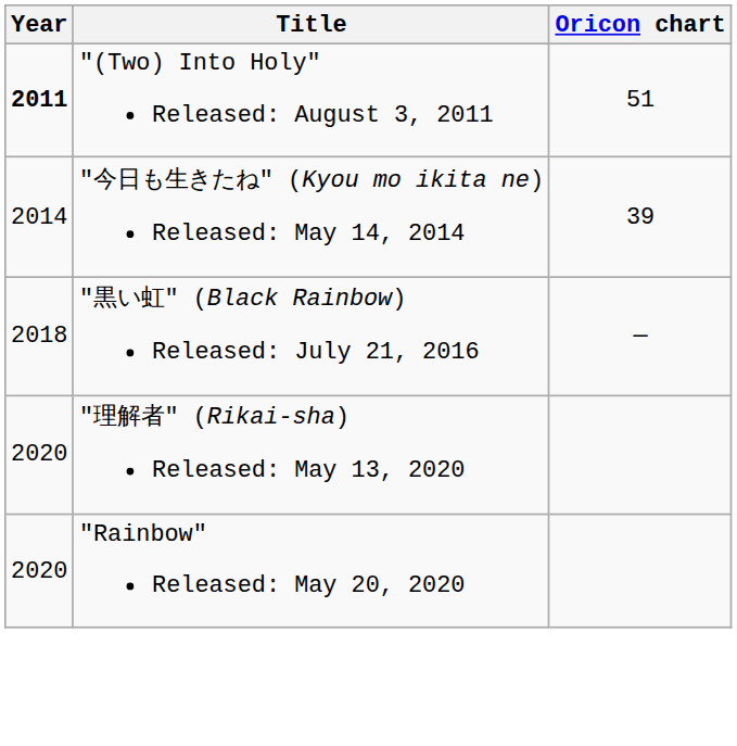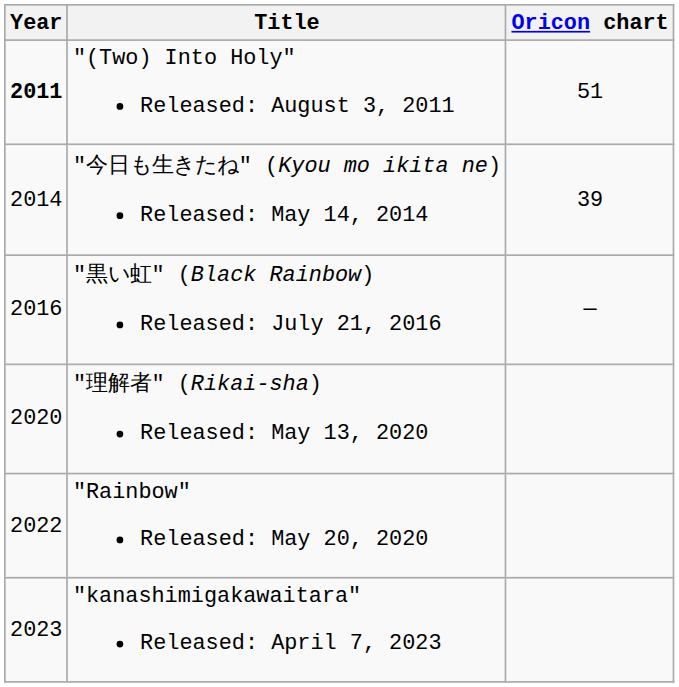"黒い虹" (Black Rainbow) Released: July 21, 2016 | Year: 2018 -> 2016
"Rainbow" Released: May 20, 2020 | Year: 2020 -> 2022
+ row: 2023 | "kanashimigakawaitara" Released: April 7, 2023
